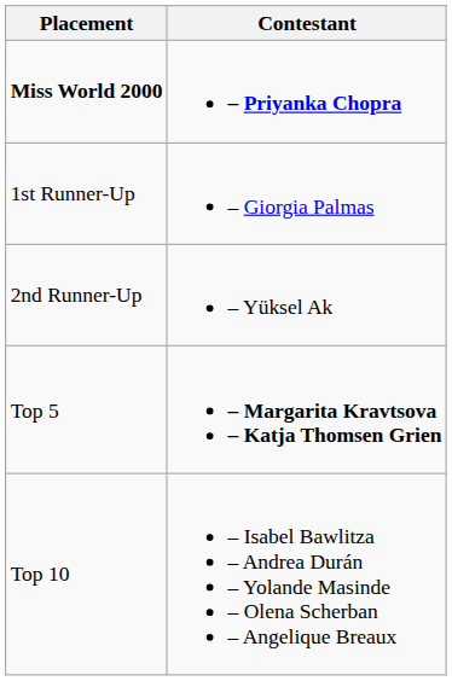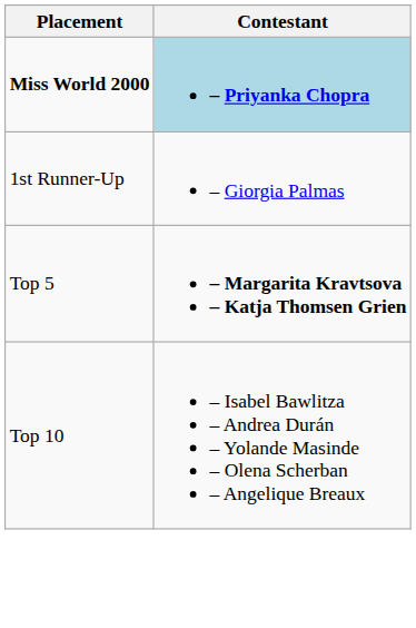Miss World 2000 | Contestant: no background -> lightblue background
- row: 2nd Runner-Up | – Yüksel Ak
